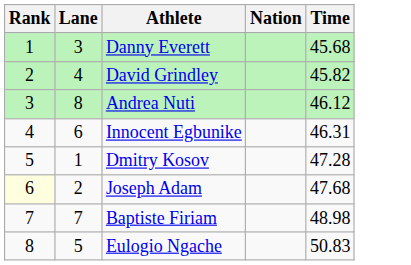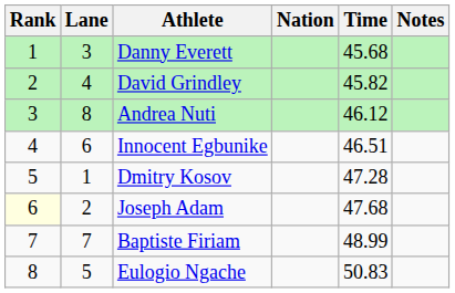+ column: Notes
Innocent Egbunike | Time: 46.31 -> 46.51
Baptiste Firiam | Time: 48.98 -> 48.99
